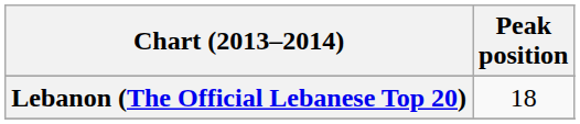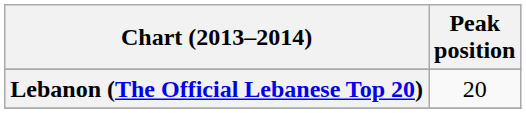Lebanon (The Official Lebanese Top 20) | Peak position: 18 -> 20
